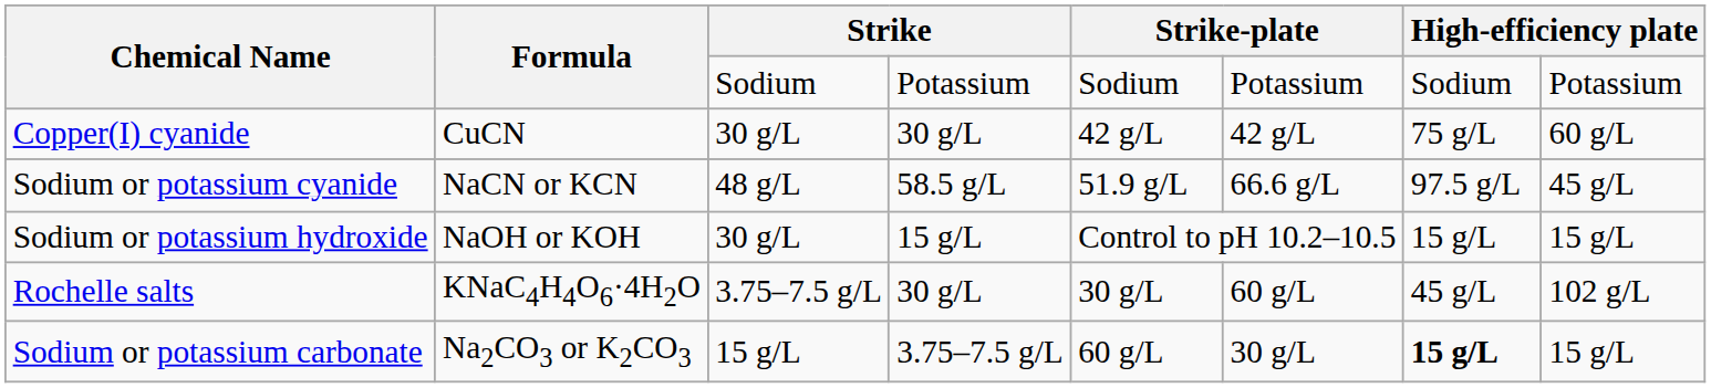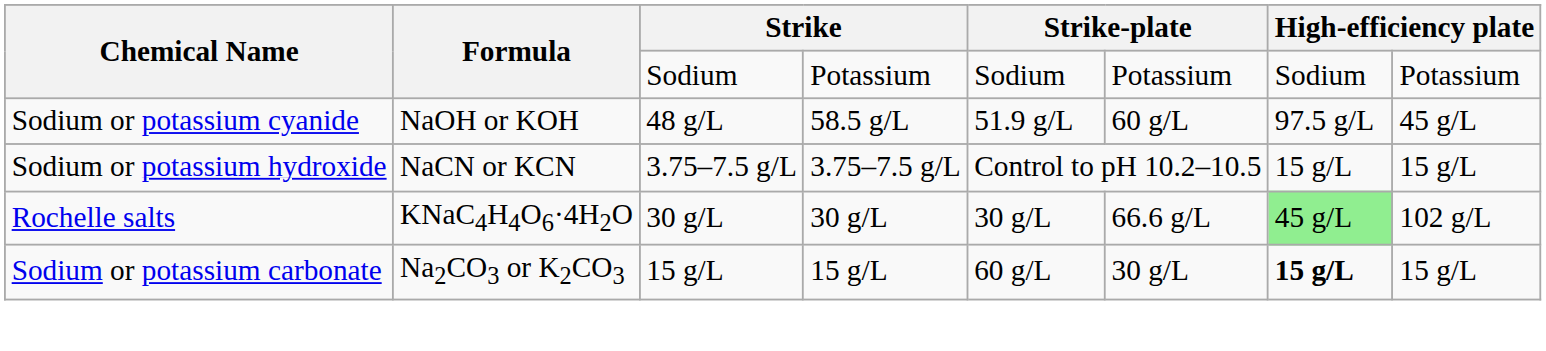- row: Copper(I) cyanide | CuCN | 30 g/L | 30 g/L | 42 g/L | 42 g/L | 75 g/L | 60 g/L
Sodium or potassium cyanide | Formula: NaCN or KCN -> NaOH or KOH
Sodium or potassium cyanide | column 6: 66.6 g/L -> 60 g/L
Sodium or potassium hydroxide | Formula: NaOH or KOH -> NaCN or KCN
Sodium or potassium hydroxide | column 3: 30 g/L -> 3.75–7.5 g/L
Sodium or potassium hydroxide | column 4: 15 g/L -> 3.75–7.5 g/L
Rochelle salts | column 3: 3.75–7.5 g/L -> 30 g/L
Rochelle salts | column 6: 60 g/L -> 66.6 g/L
Rochelle salts | column 7: no background -> lightgreen background
Sodium or potassium carbonate | column 4: 3.75–7.5 g/L -> 15 g/L
